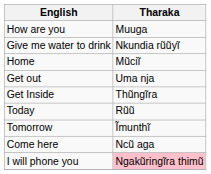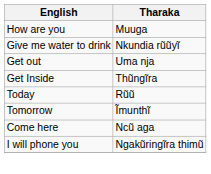- row: Home | Mũciĩ
I will phone you | Tharaka: pink background -> no background
